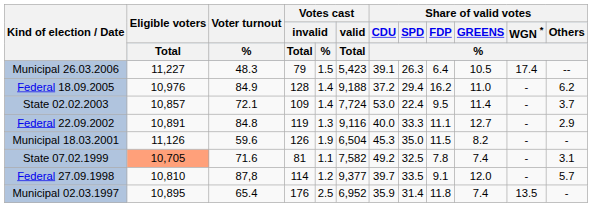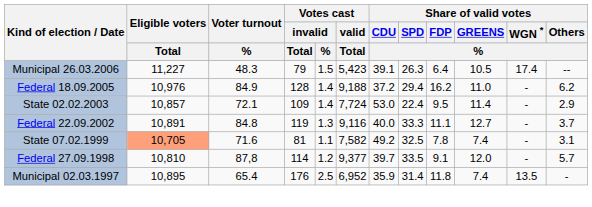State 02.02.2003 | Share of valid votes / Others / %: 3.7 -> 2.9
Federal 22.09.2002 | Share of valid votes / Others / %: 2.9 -> 3.7
- row: Municipal 18.03.2001 | 11,126 | 59.6 | 126 | 1.9 | 6,504 | 45.3 | 35.0 | 11.5 | 8.2 | - | -
